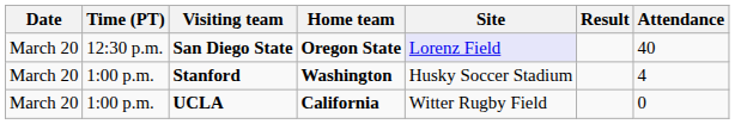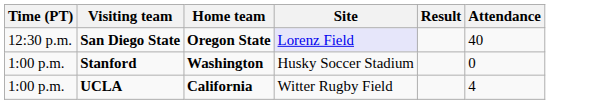- column: Date | March 20 | March 20 | March 20
Stanford | Attendance: 4 -> 0
UCLA | Attendance: 0 -> 4
